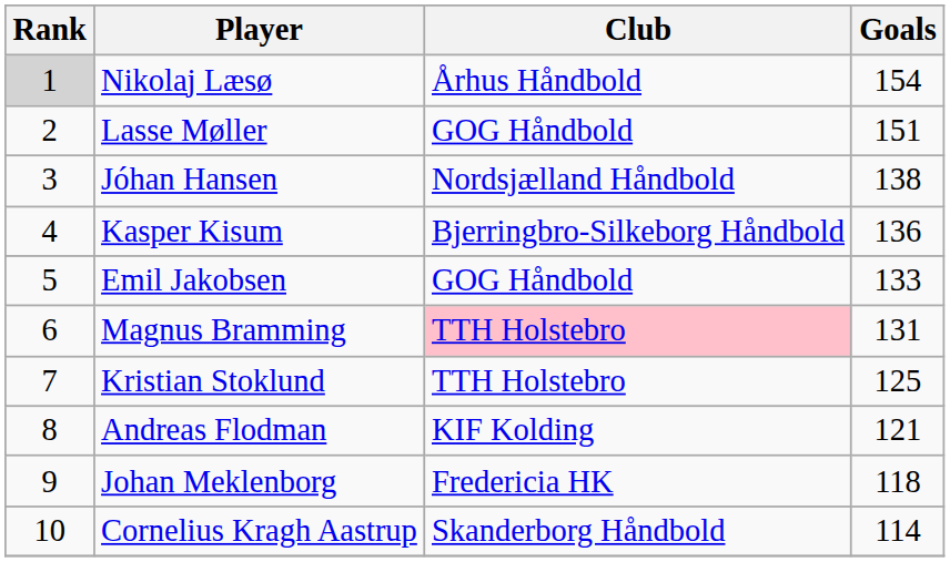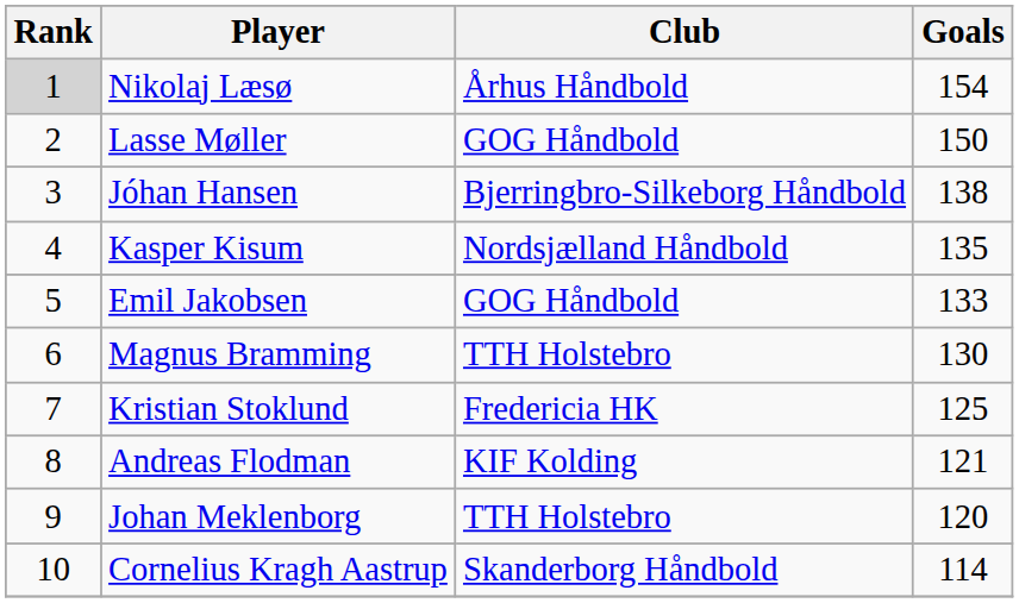Lasse Møller | Goals: 151 -> 150
Jóhan Hansen | Club: Nordsjælland Håndbold -> Bjerringbro-Silkeborg Håndbold
Kasper Kisum | Club: Bjerringbro-Silkeborg Håndbold -> Nordsjælland Håndbold
Kasper Kisum | Goals: 136 -> 135
Magnus Bramming | Club: pink background -> no background
Magnus Bramming | Goals: 131 -> 130
Kristian Stoklund | Club: TTH Holstebro -> Fredericia HK
Johan Meklenborg | Club: Fredericia HK -> TTH Holstebro
Johan Meklenborg | Goals: 118 -> 120
